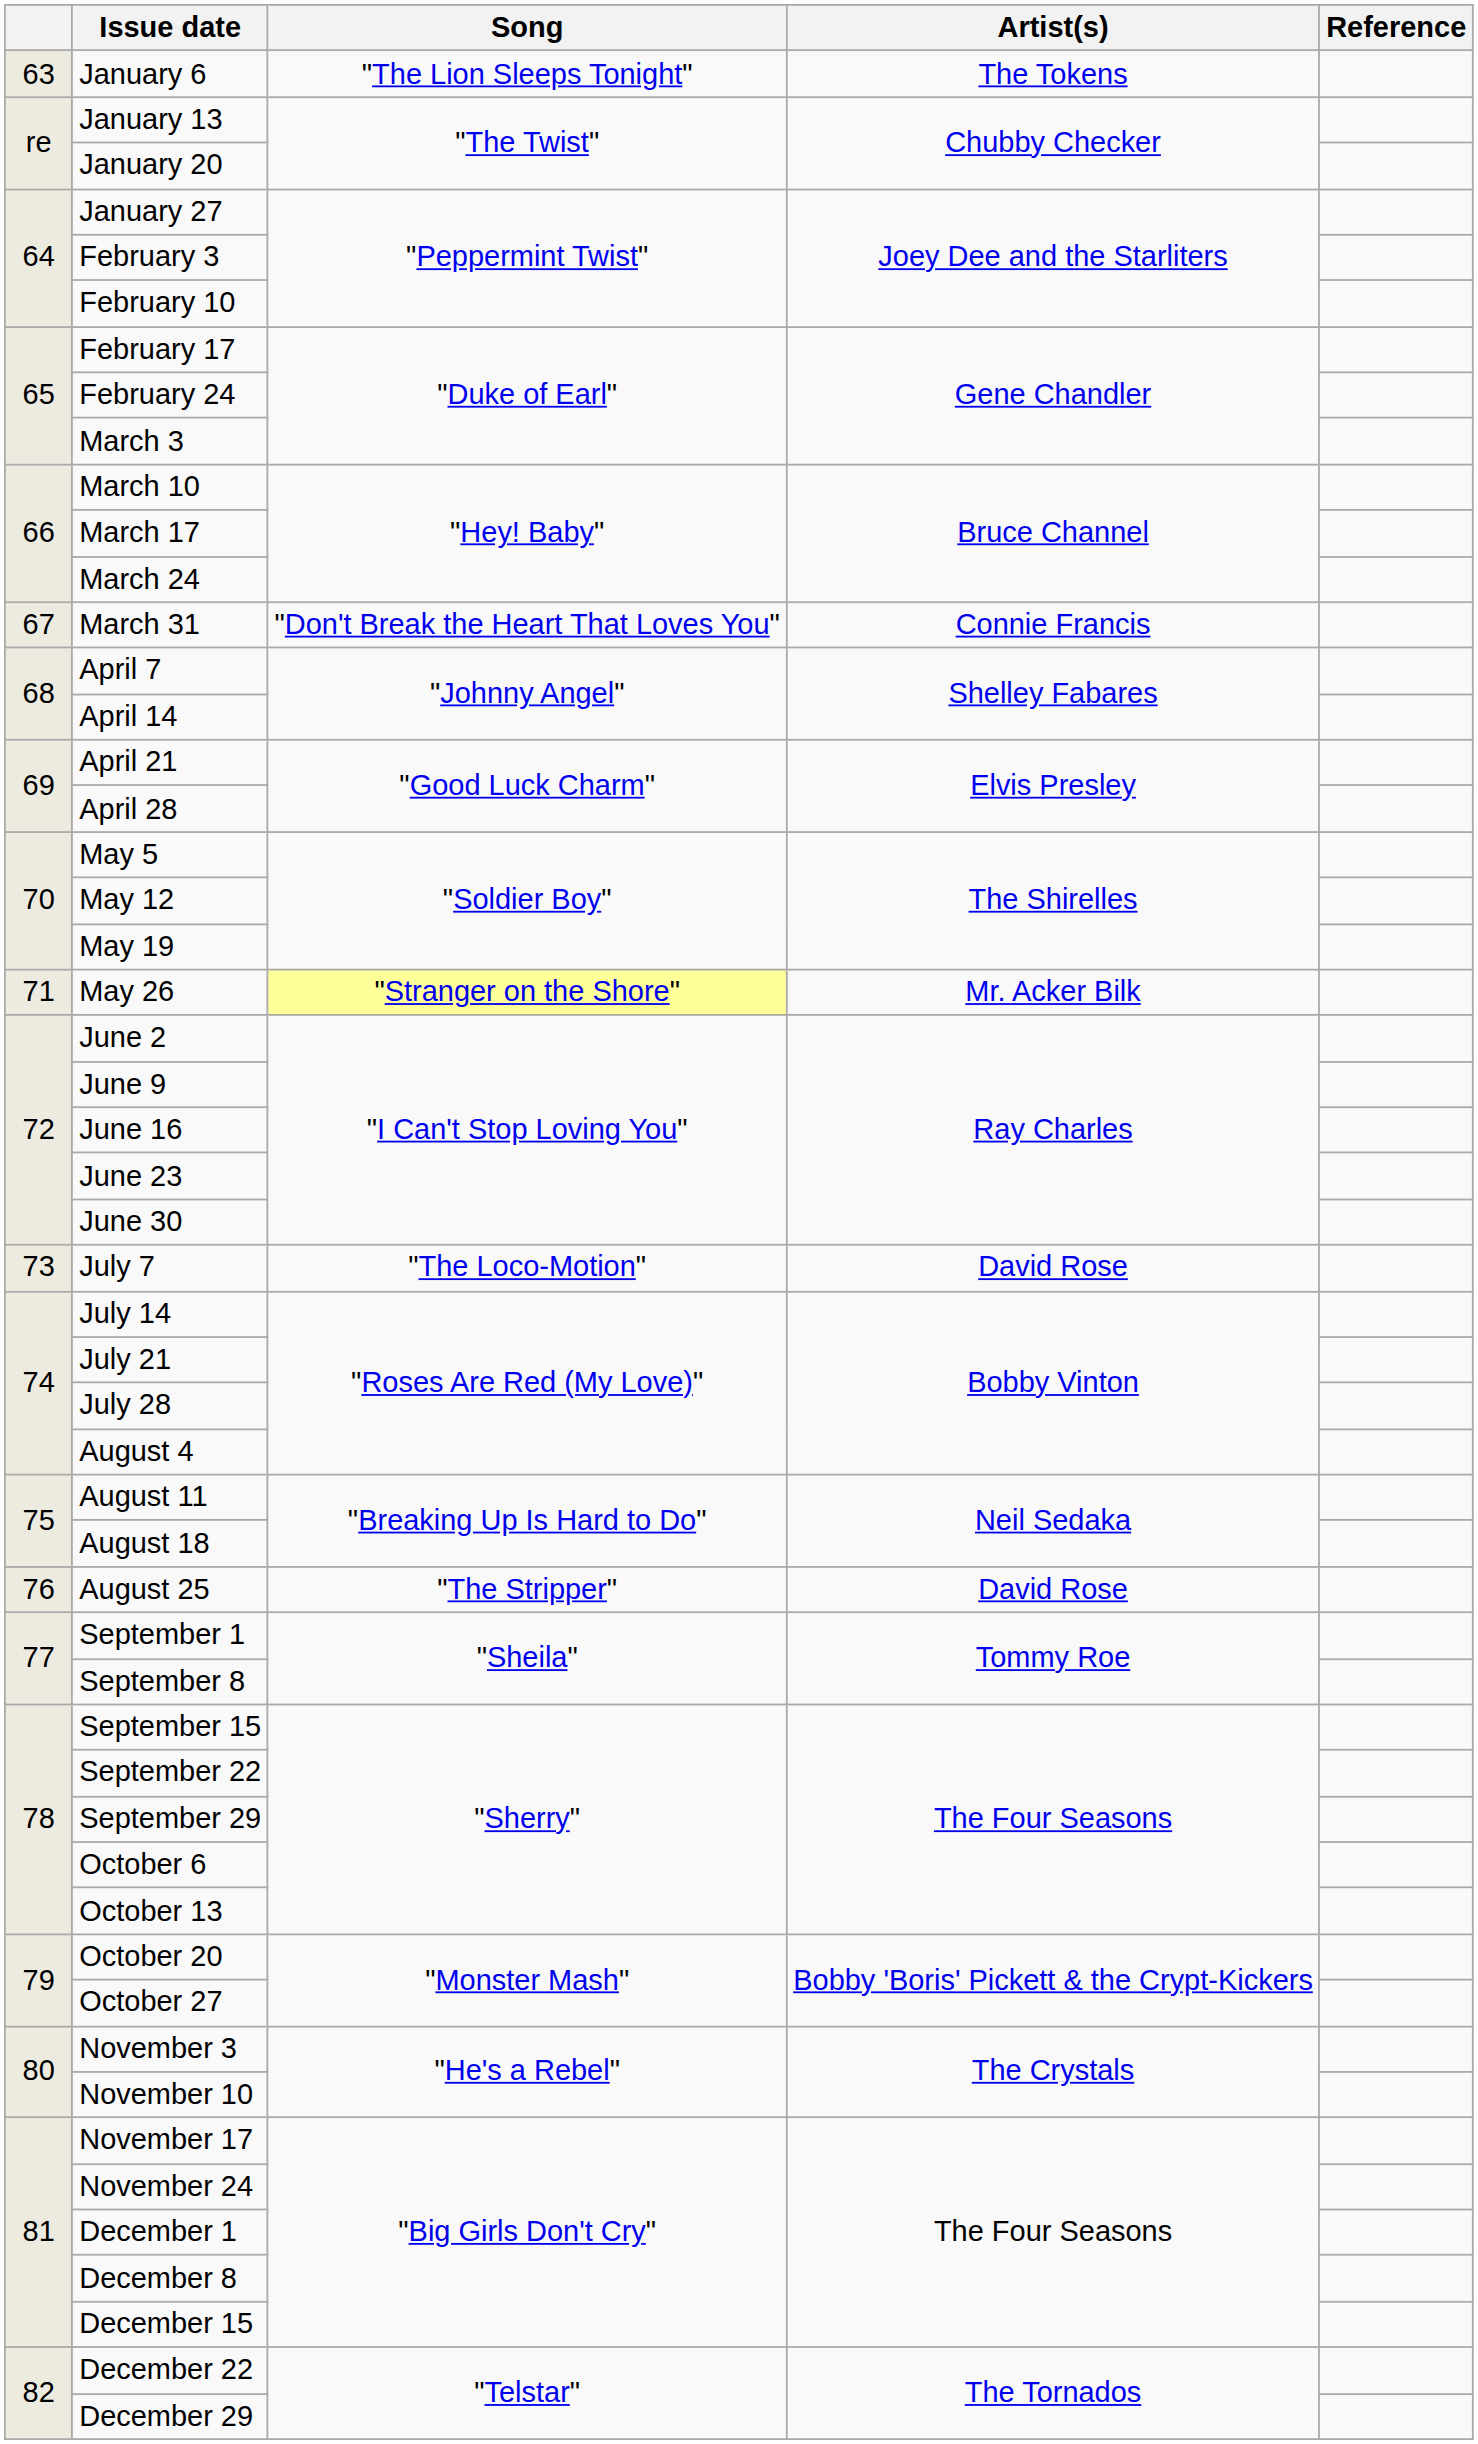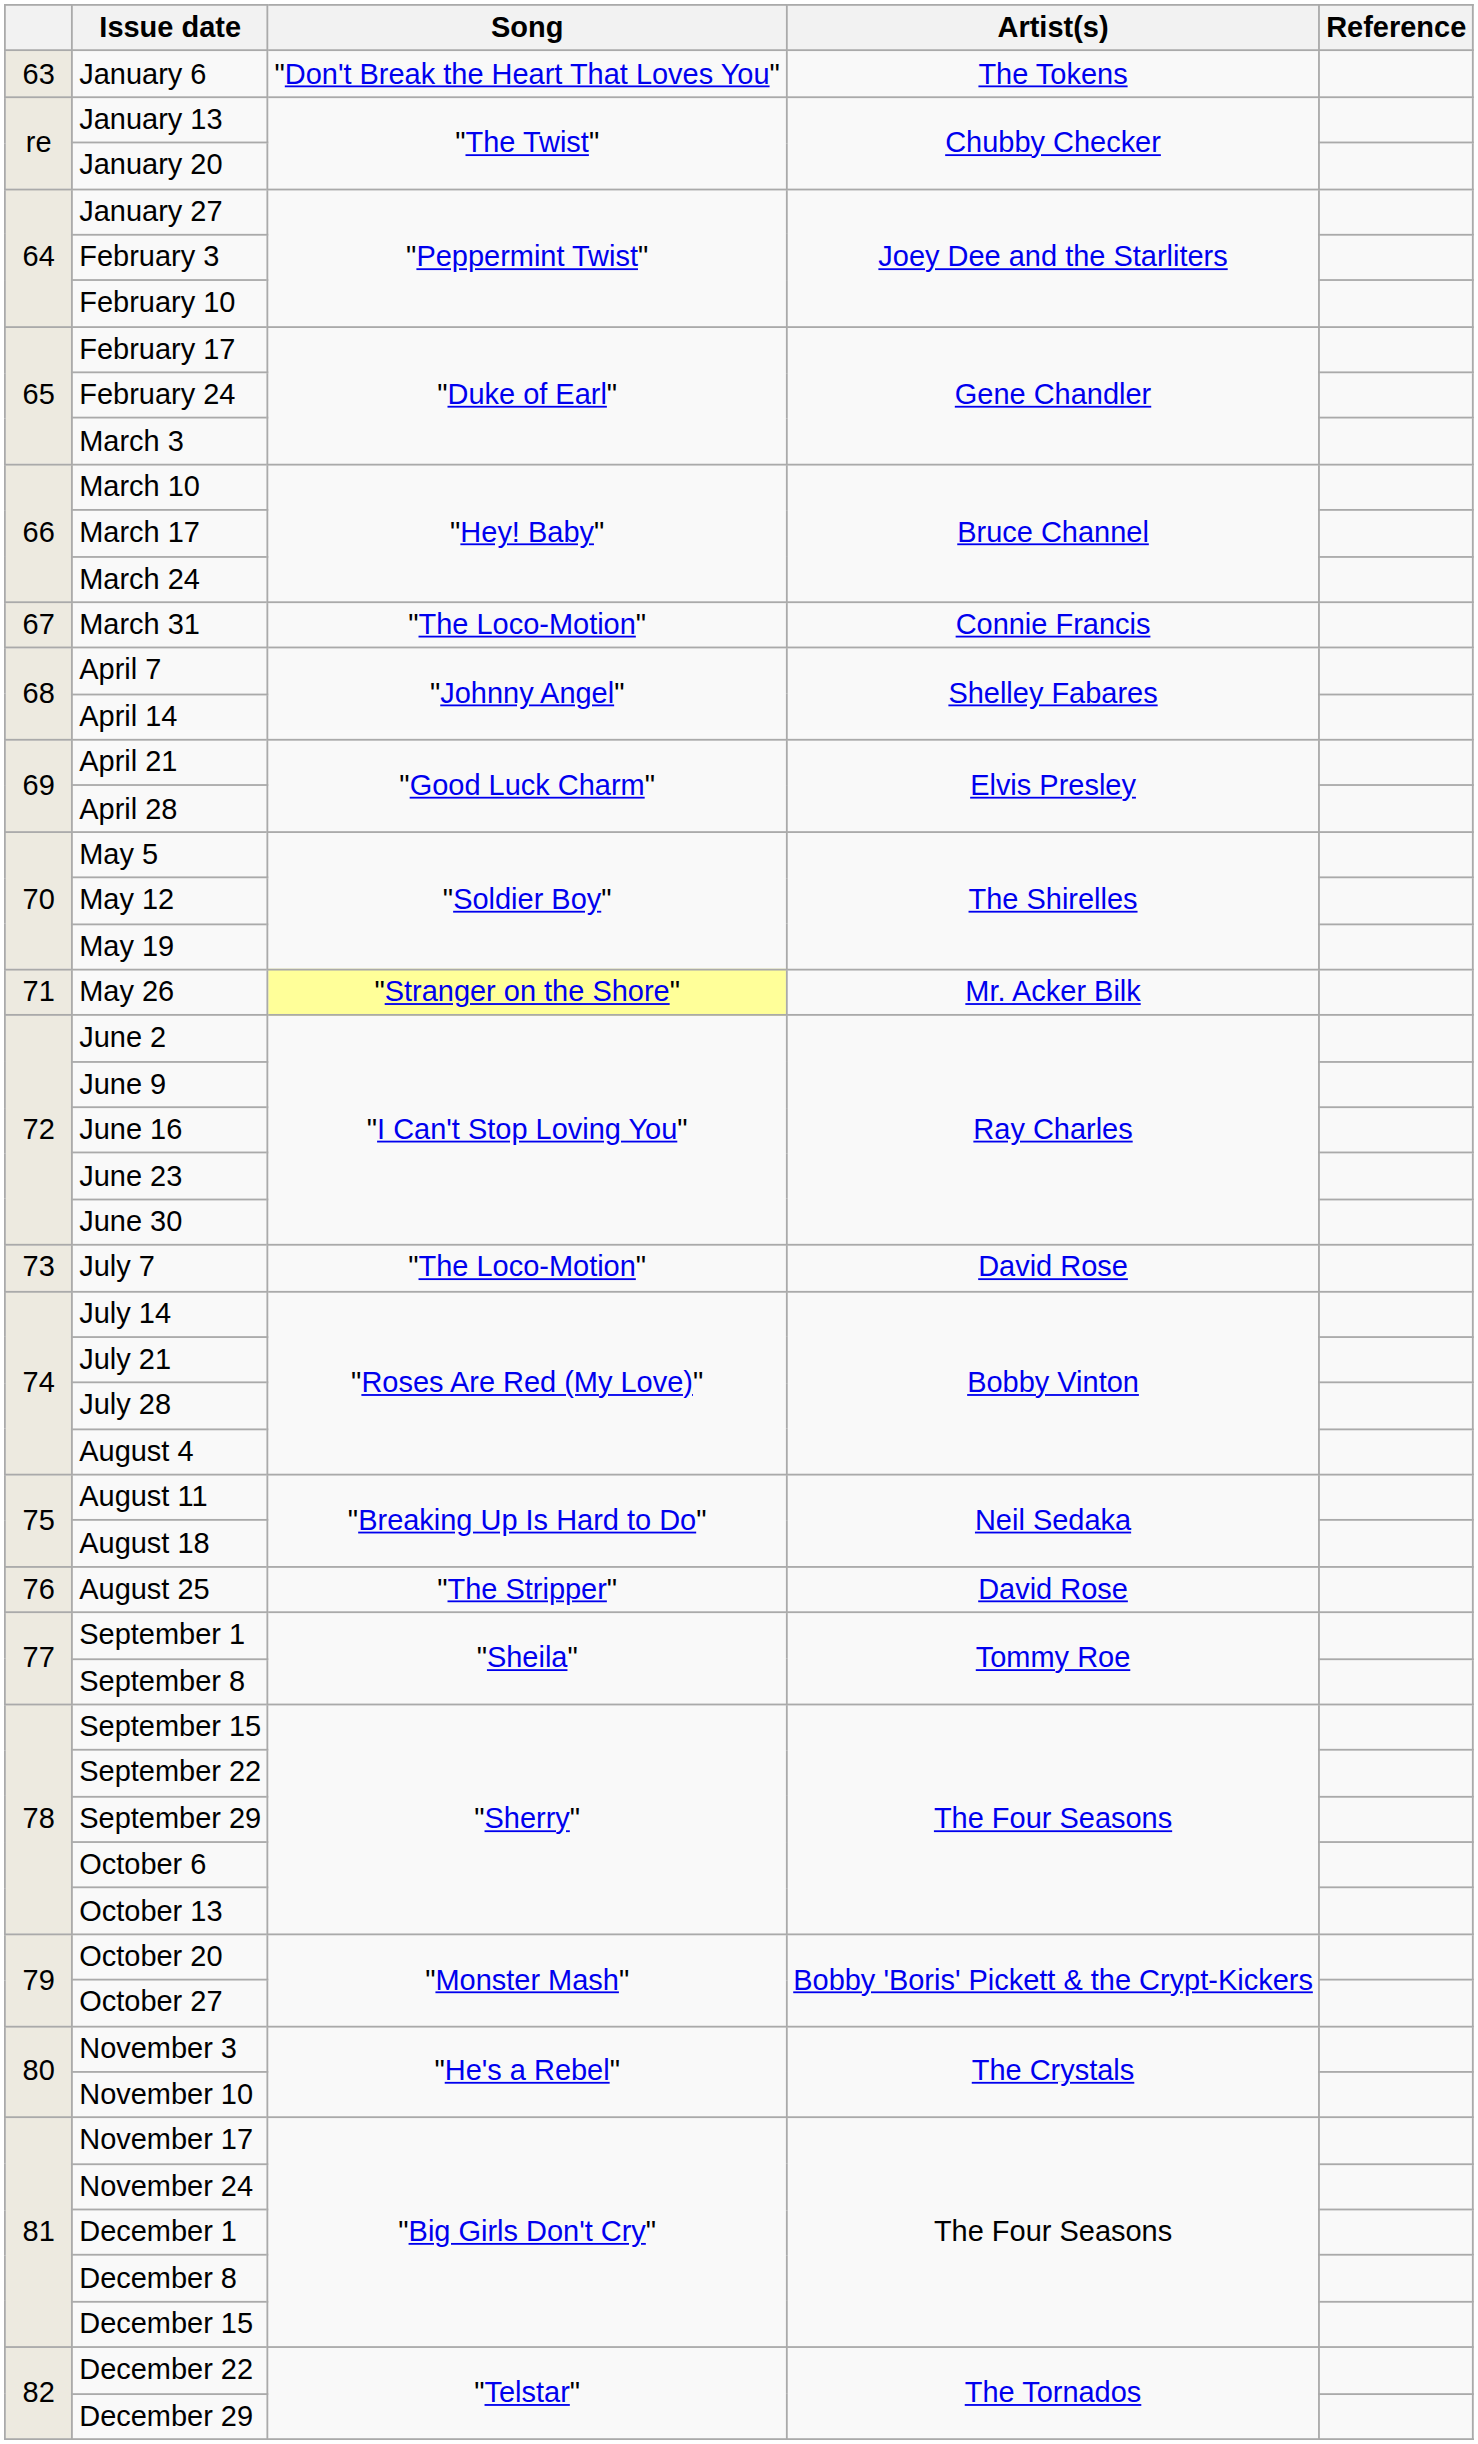January 6 | Song: "The Lion Sleeps Tonight" -> "Don't Break the Heart That Loves You"
March 31 | Song: "Don't Break the Heart That Loves You" -> "The Loco-Motion"
